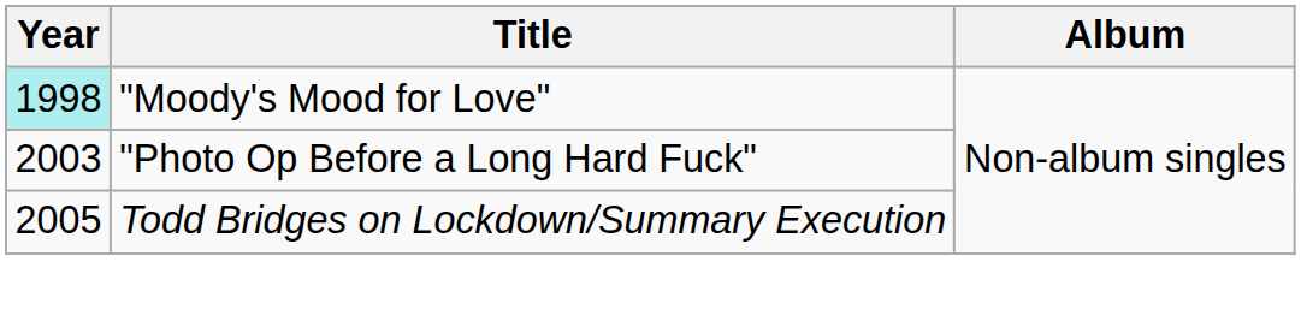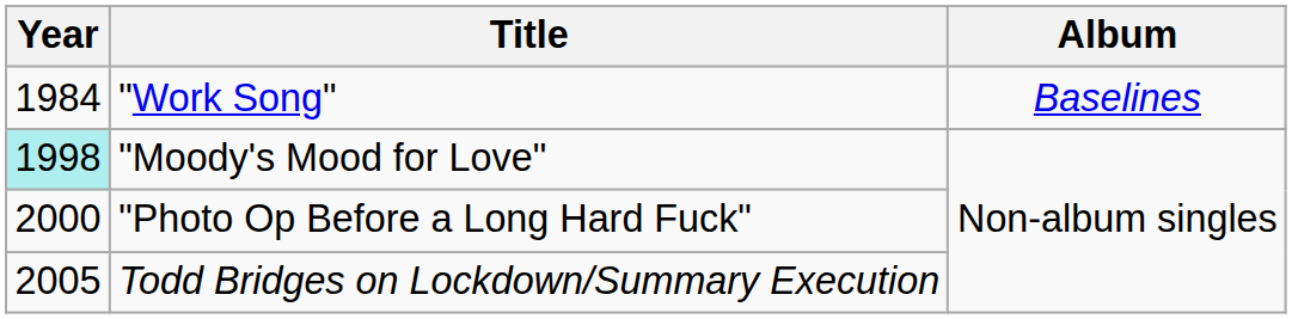+ row: 1984 | "Work Song" | Baselines
"Photo Op Before a Long Hard Fuck" | Year: 2003 -> 2000
